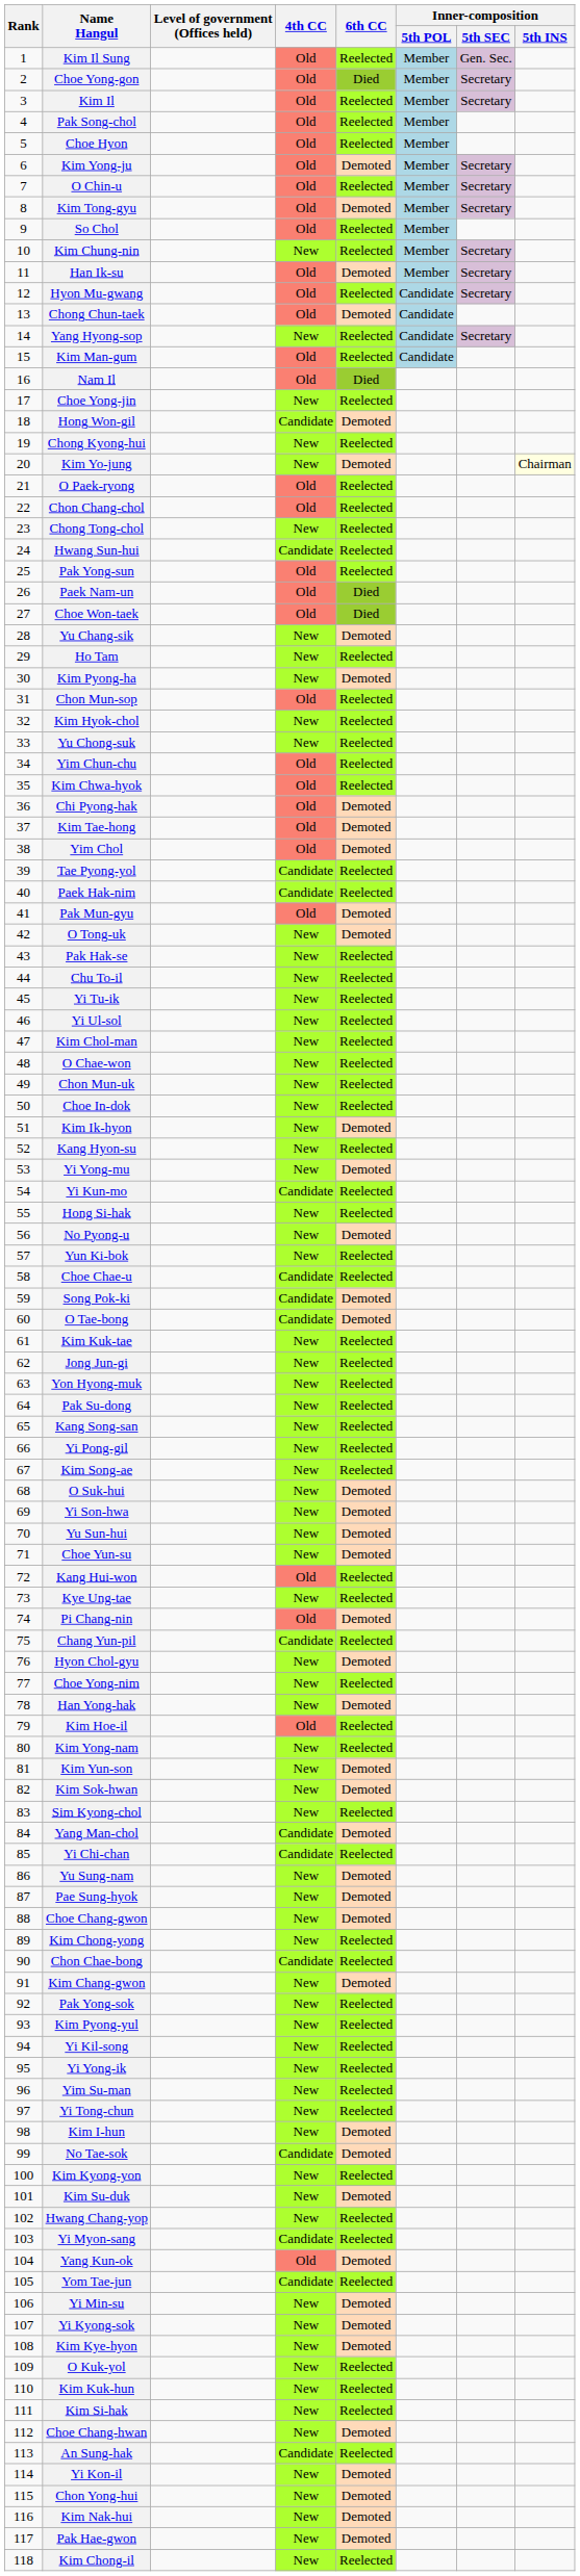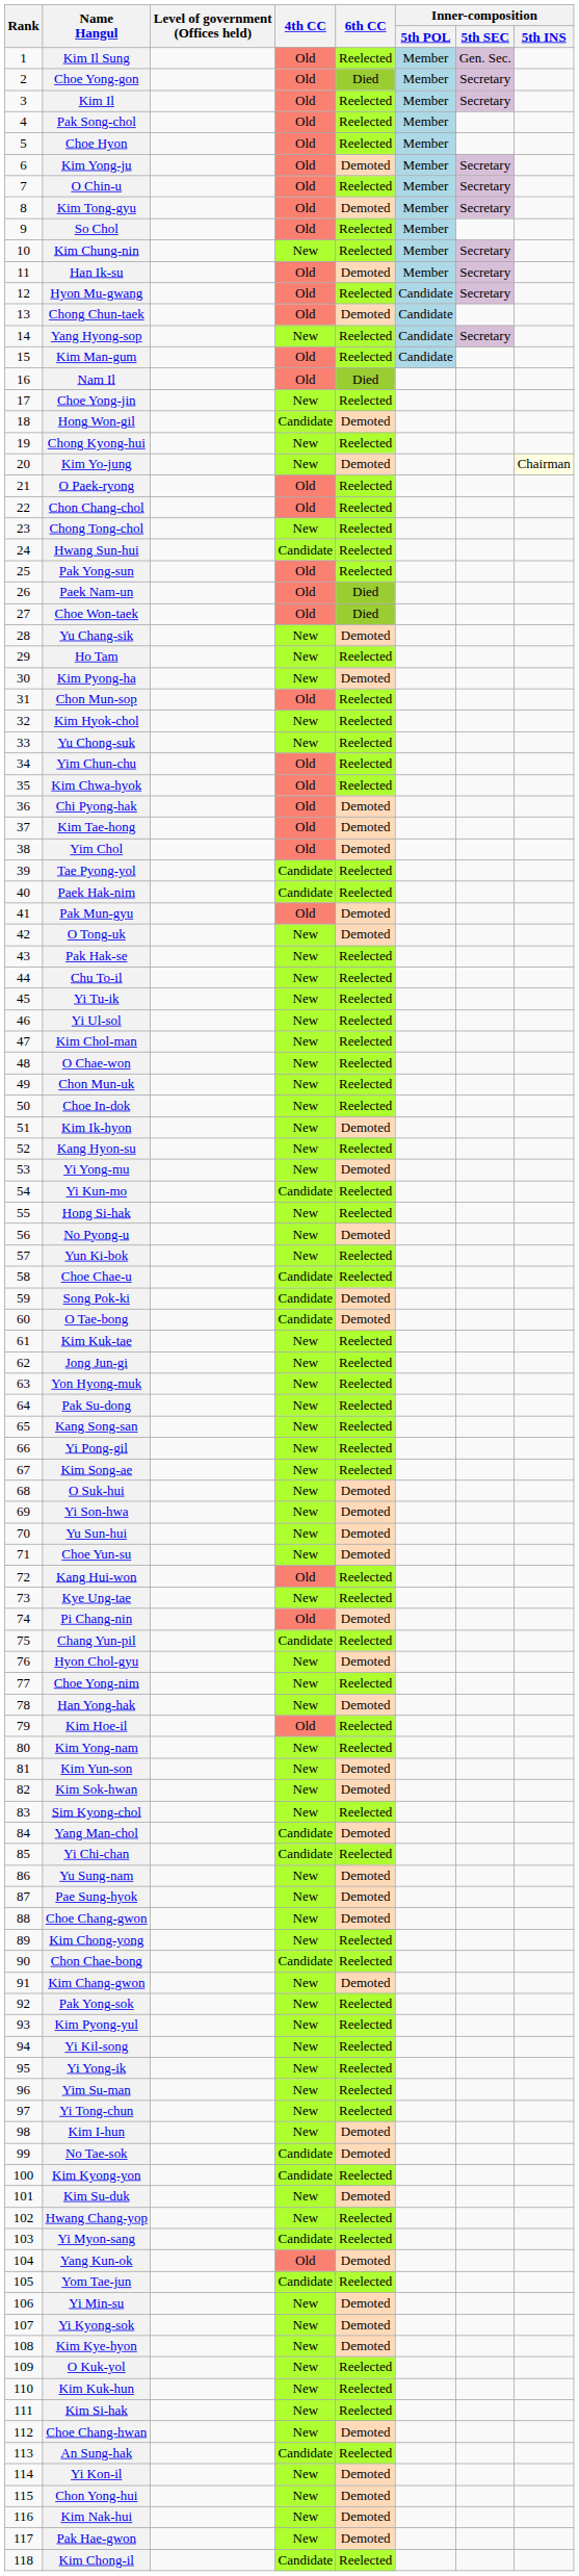Kim Kyong-yon | 4th CC: New -> Candidate
Kim Chong-il | 4th CC: New -> Candidate
